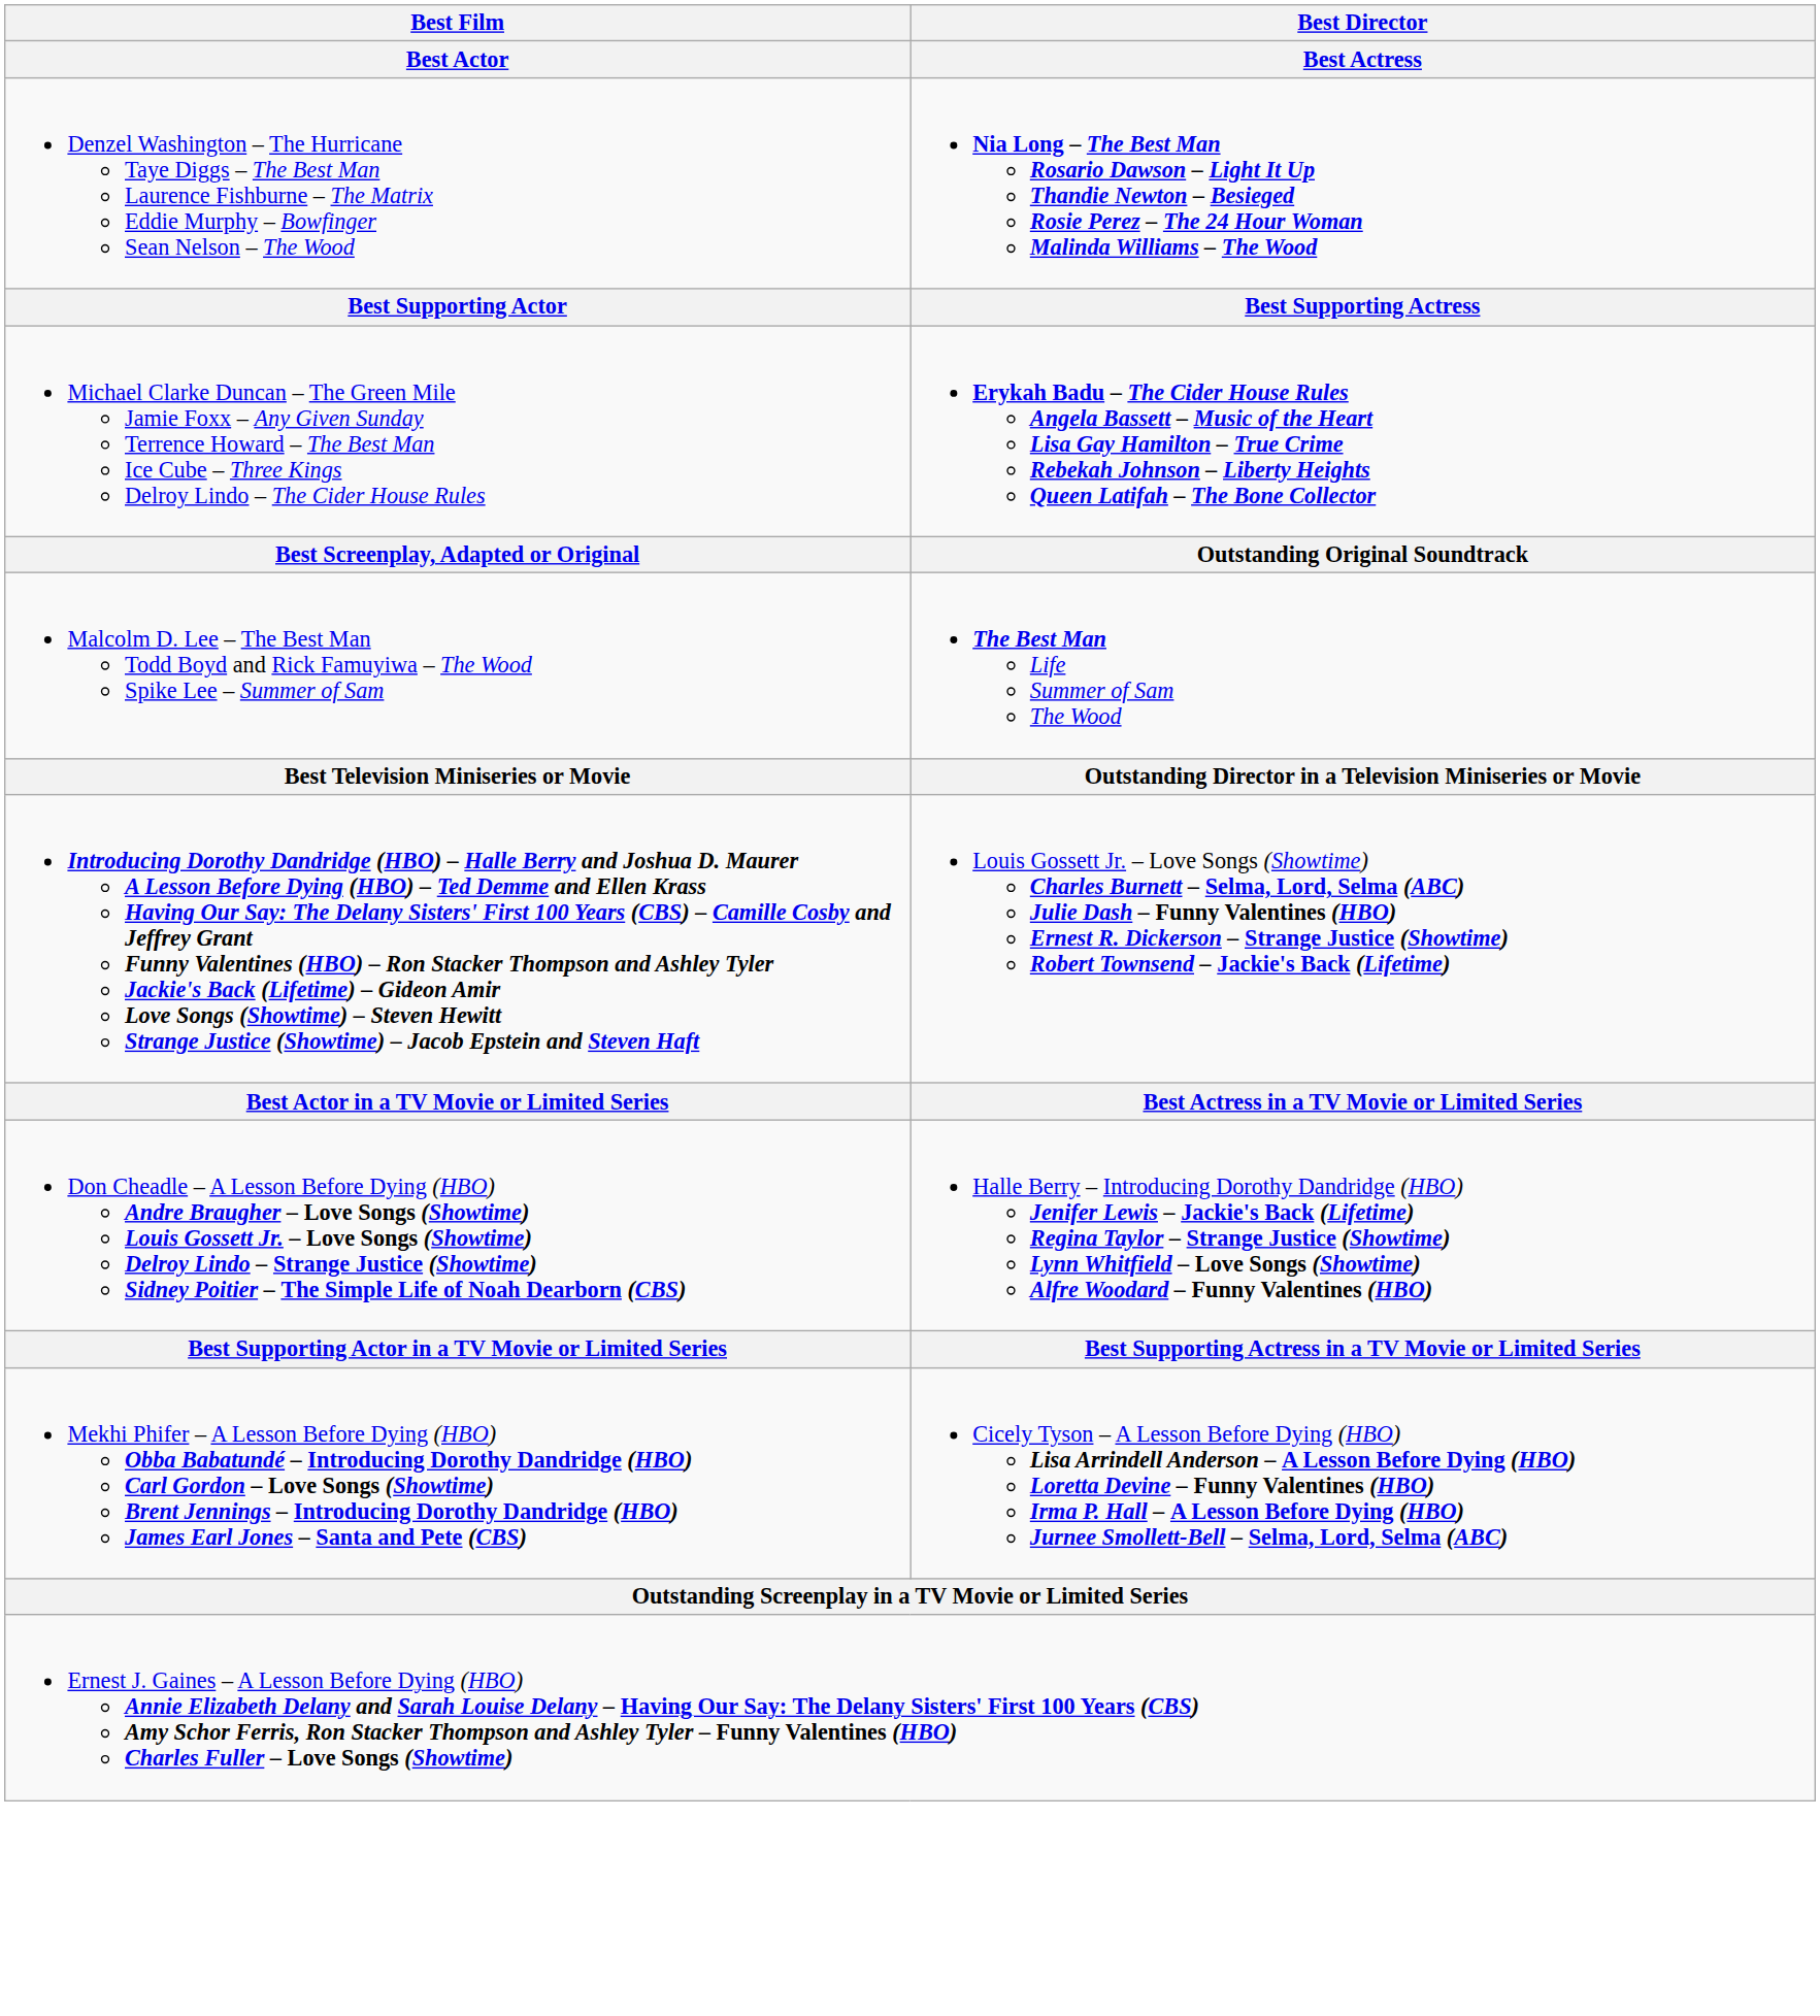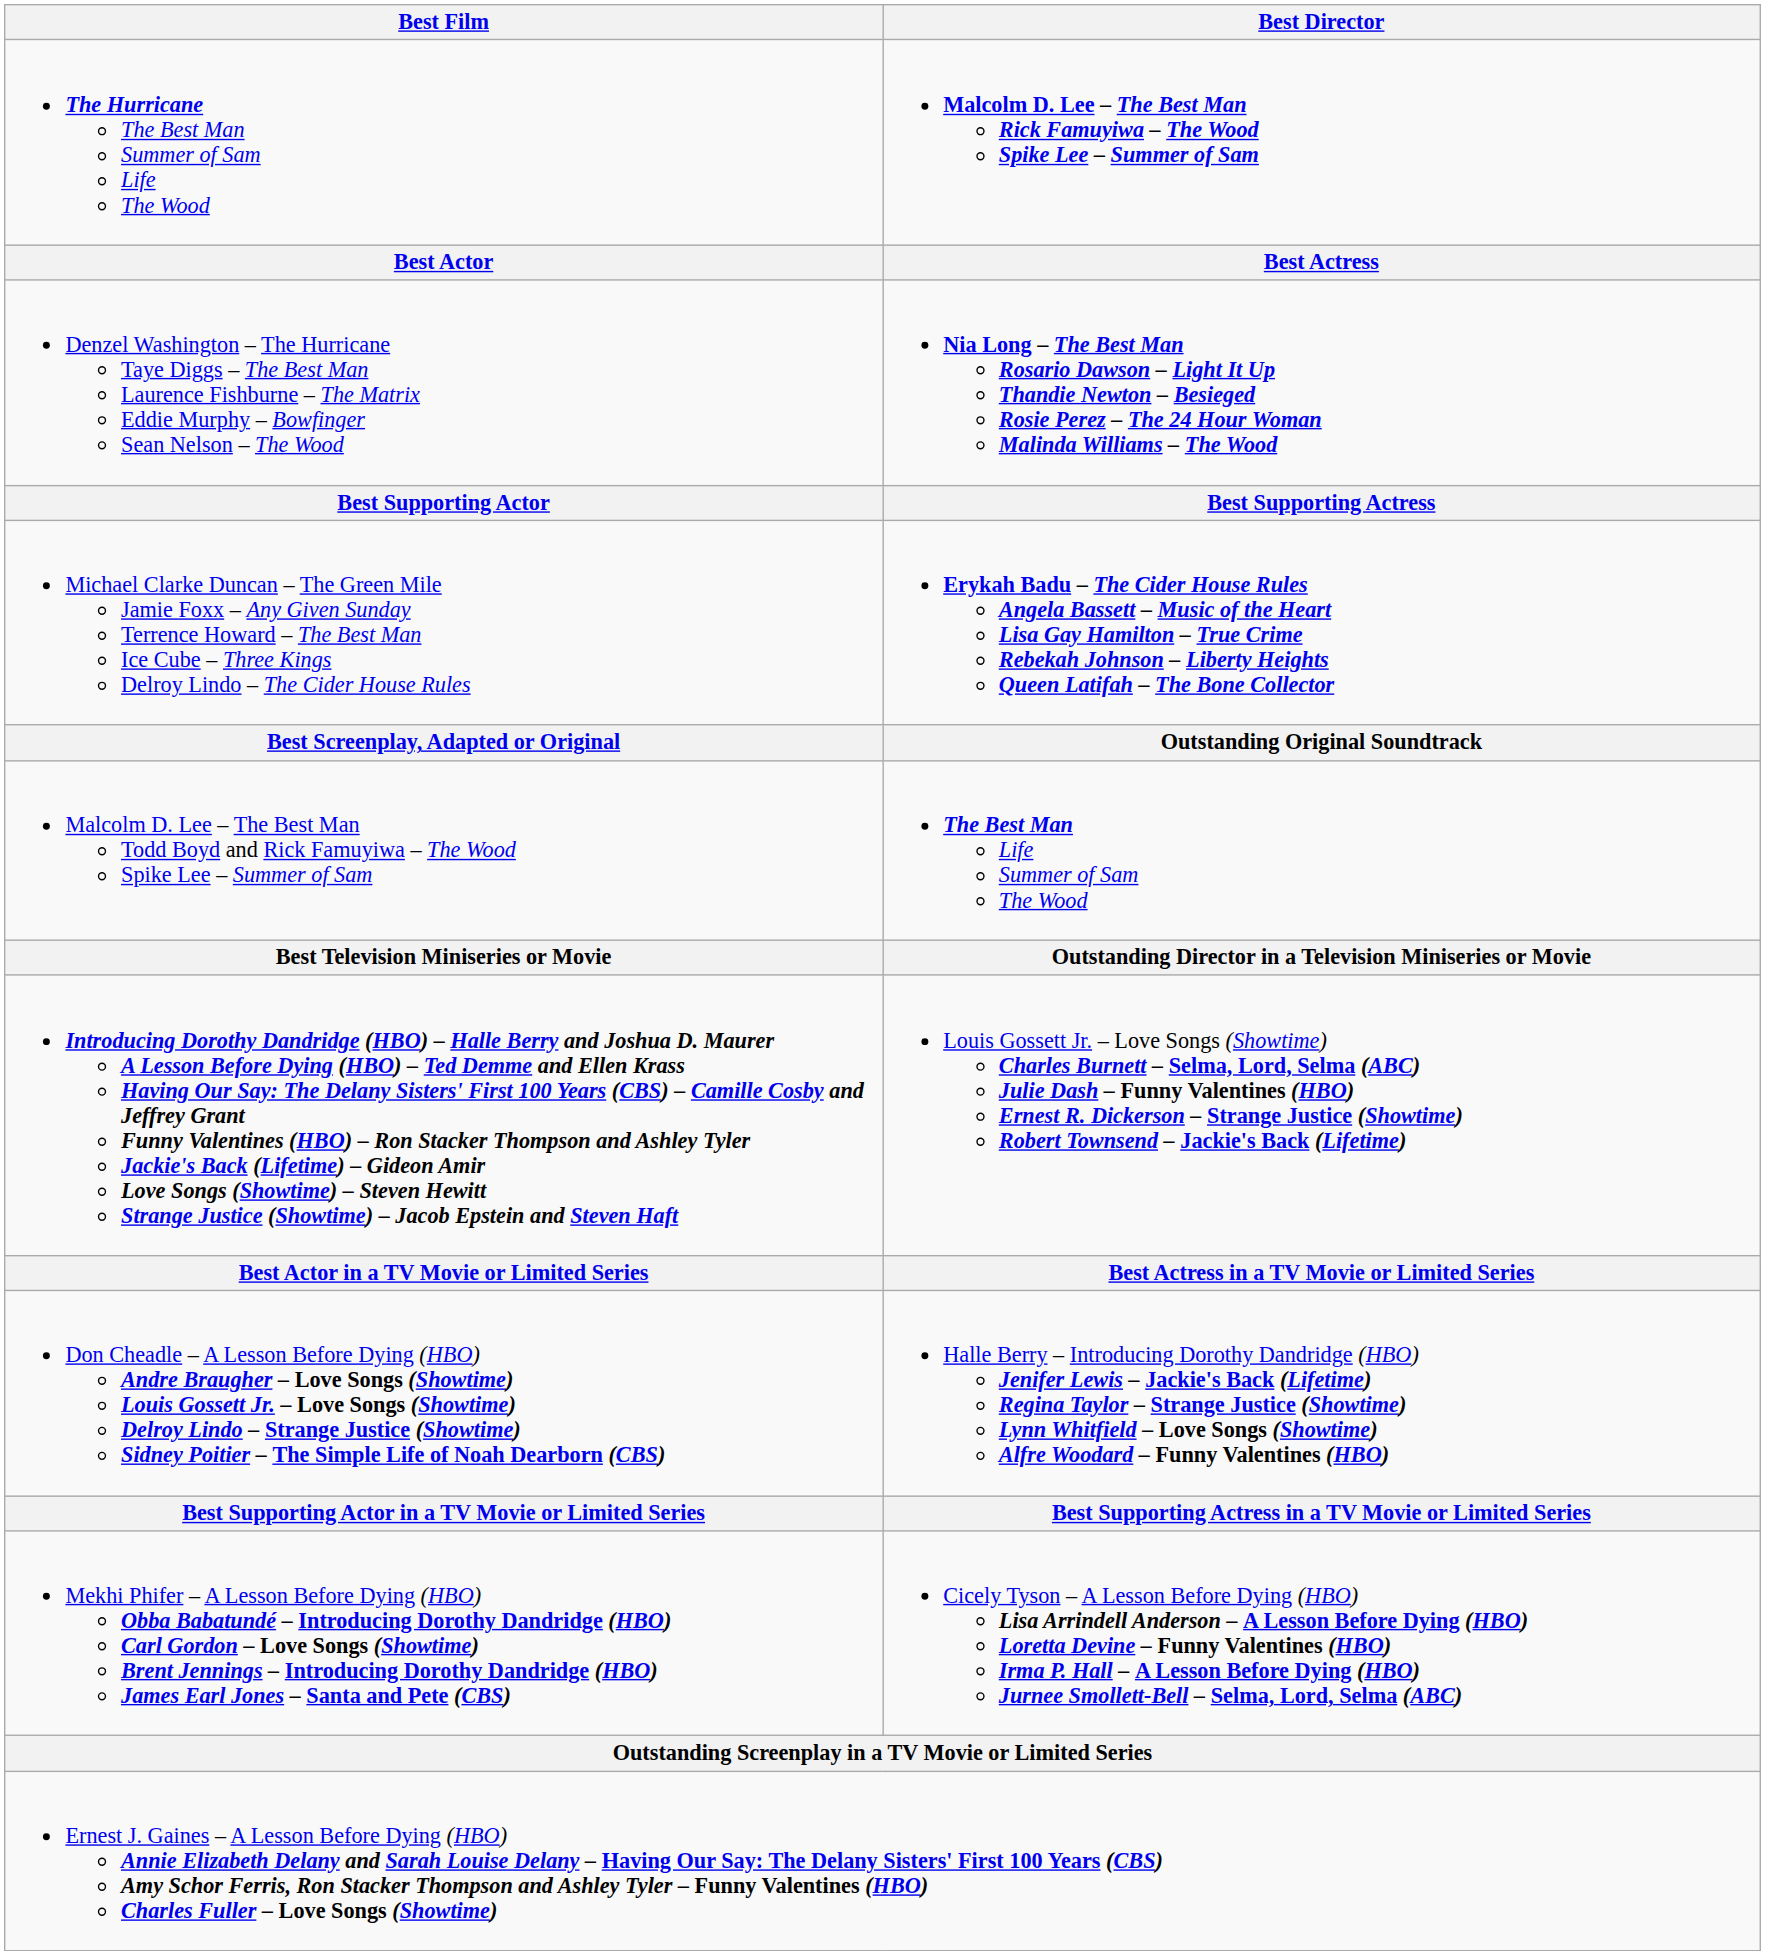+ row: The Hurricane The Best Man Summer of Sam Life The Wood | Malcolm D. Lee – The Best Man Rick Famuyiwa – The Wood Spike Lee – Summer of Sam
